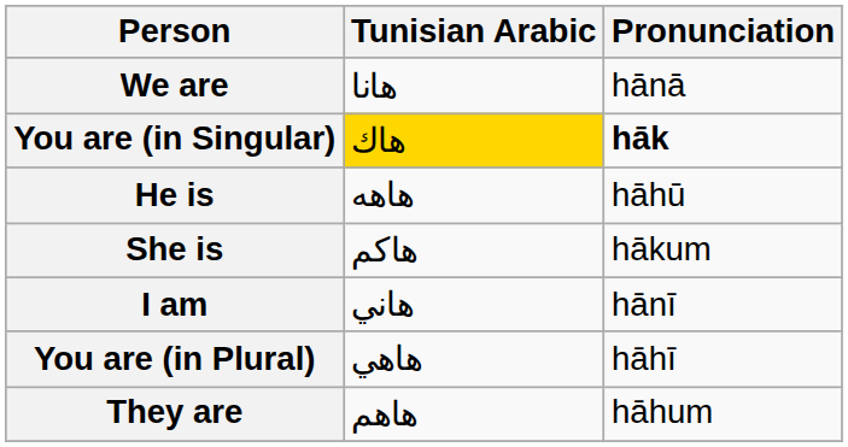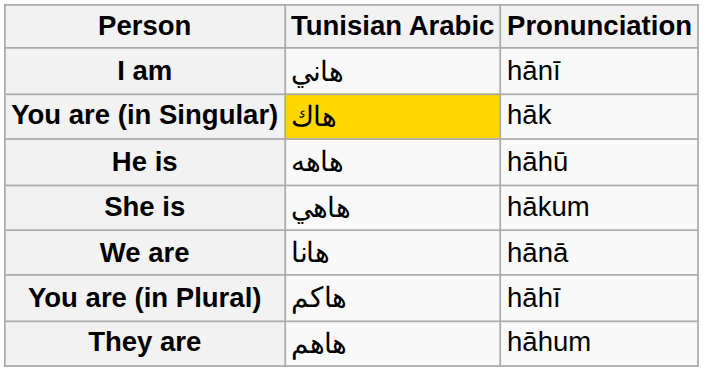rows swapped: I am <-> We are
You are (in Singular) | Pronunciation: bold -> normal
She is | Tunisian Arabic: هاكم -> هاهي
You are (in Plural) | Tunisian Arabic: هاهي -> هاكم
